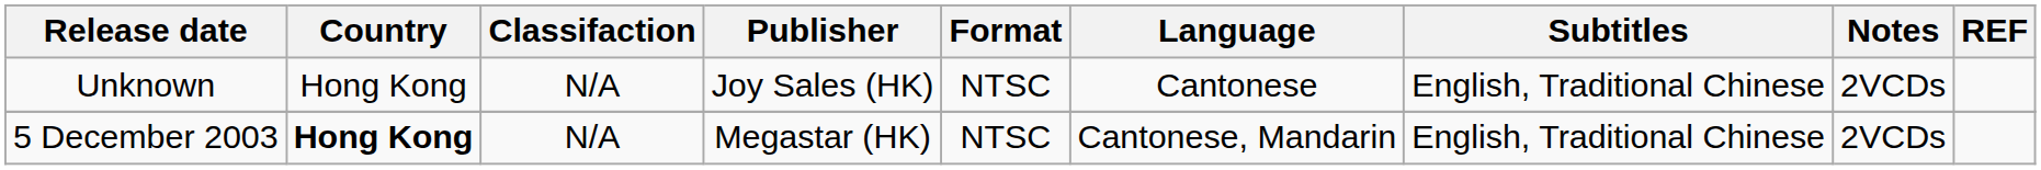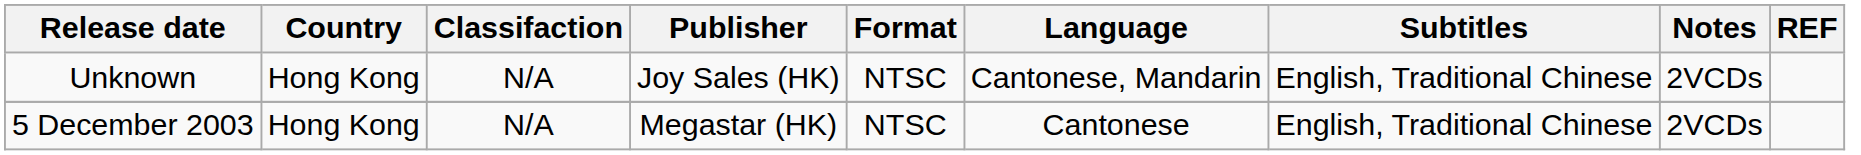Unknown | Language: Cantonese -> Cantonese, Mandarin
5 December 2003 | Country: bold -> normal
5 December 2003 | Language: Cantonese, Mandarin -> Cantonese
